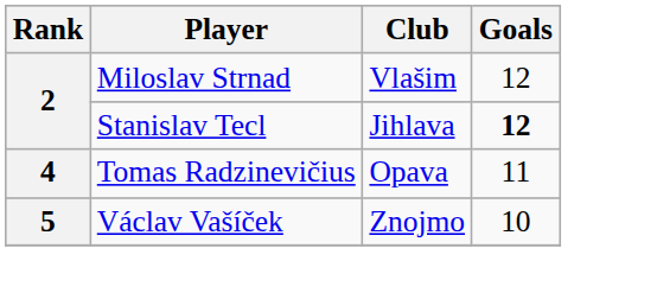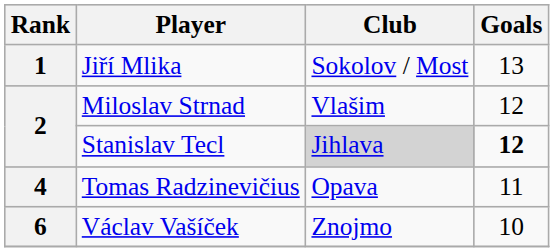+ row: 1 | Jiří Mlika | Sokolov / Most | 13
Stanislav Tecl | Club: no background -> lightgrey background
Václav Vašíček | Rank: 5 -> 6
